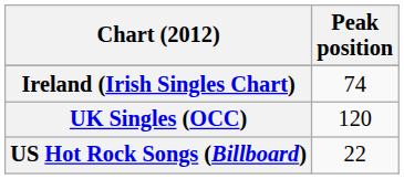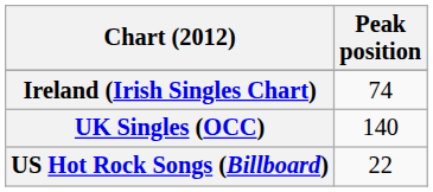UK Singles (OCC) | Peak position: 120 -> 140
